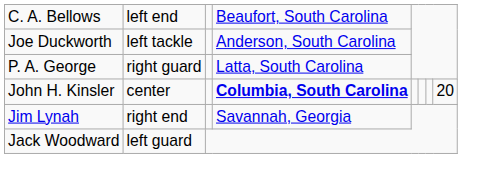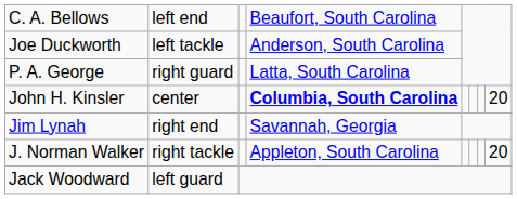+ row: J. Norman Walker | right tackle | Appleton, South Carolina | 20
